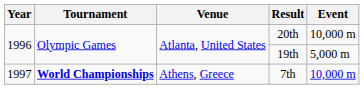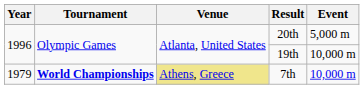20th | Event: 10,000 m -> 5,000 m
19th | Event: 5,000 m -> 10,000 m
7th | Year: 1997 -> 1979
7th | Venue: no background -> khaki background
